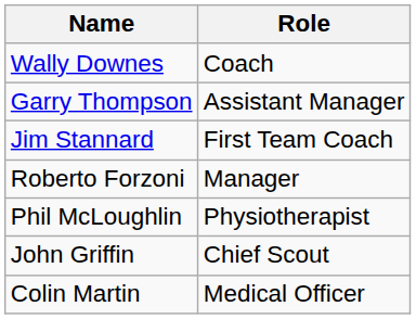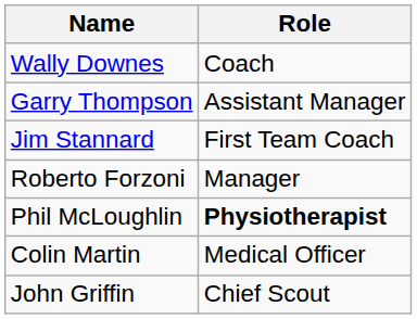Phil McLoughlin | Role: normal -> bold
rows swapped: Colin Martin <-> John Griffin
